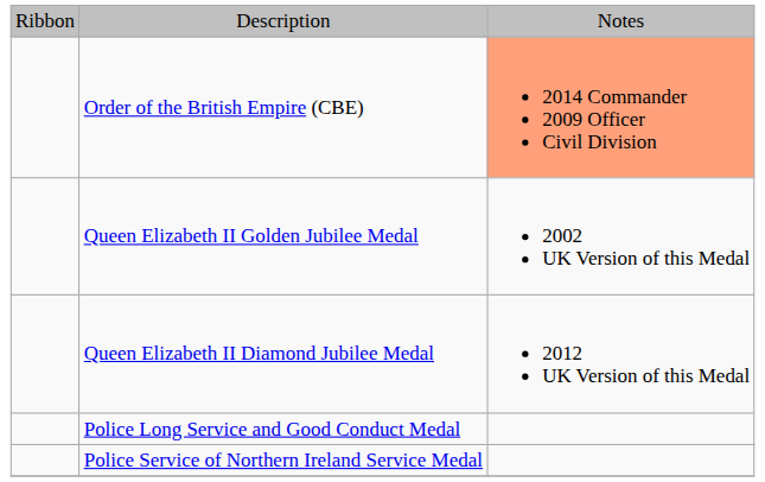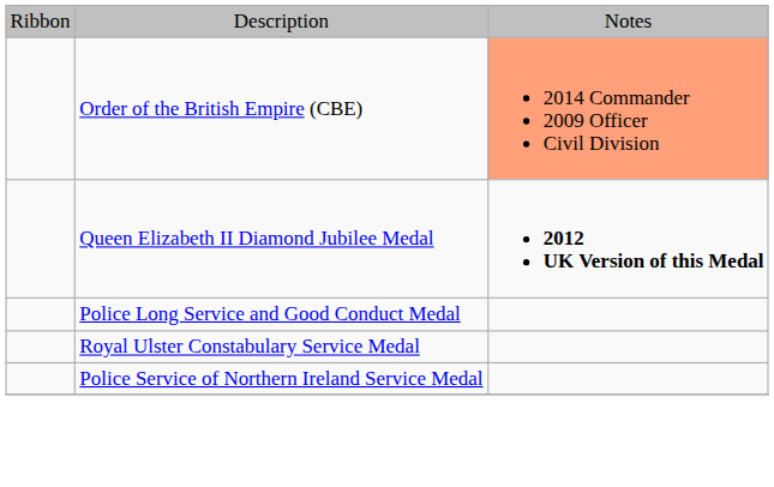- row: Queen Elizabeth II Golden Jubilee Medal | 2002 UK Version of this Medal
Queen Elizabeth II Diamond Jubilee Medal | column 3: normal -> bold
+ row: Royal Ulster Constabulary Service Medal
